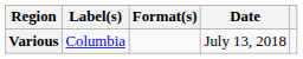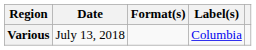columns swapped: Date <-> Label(s)
